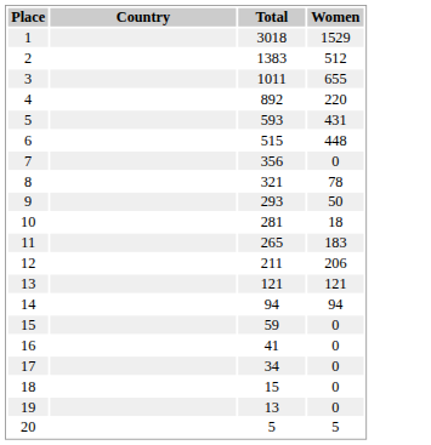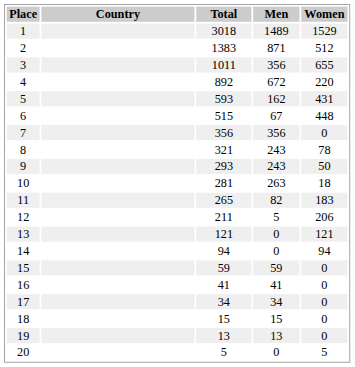+ column: Men | 1489 | 871 | 356 | 672 | 162 | 67 | 356 | 243 | 243 | 263 | 82 | 5 | 0 | 0 | 59 | 41 | 34 | 15 | 13 | 0
